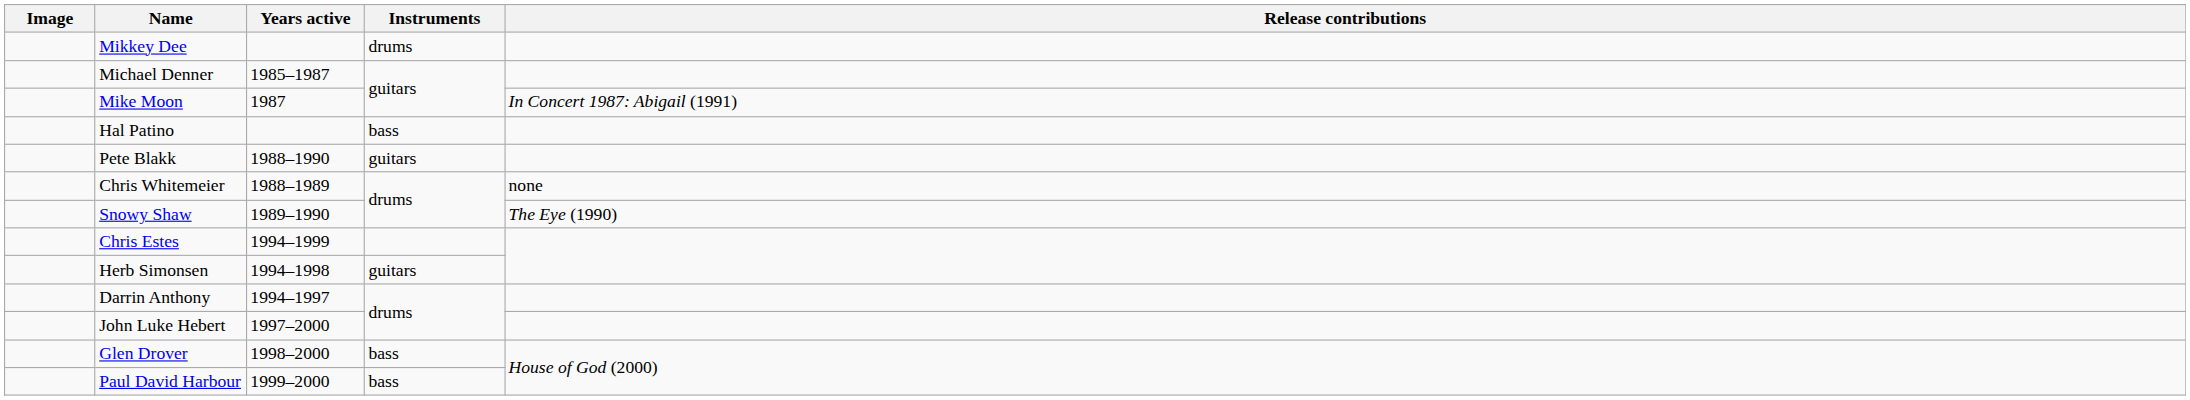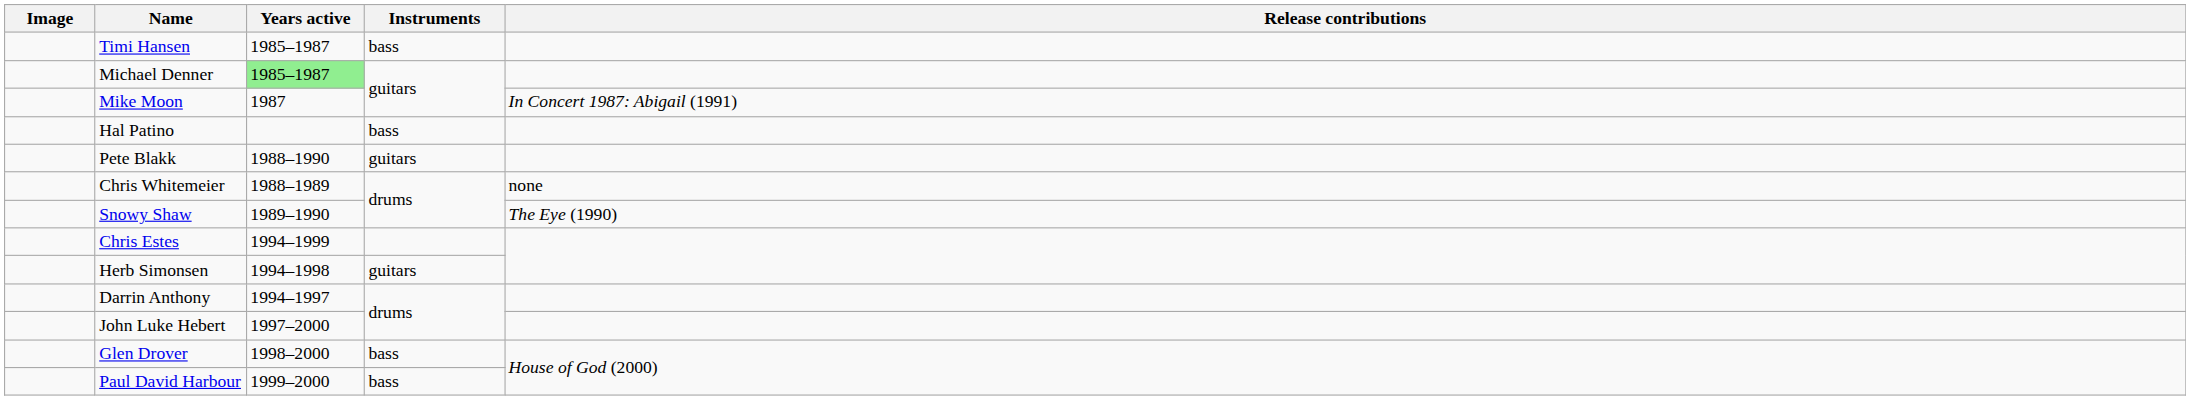- row: Mikkey Dee | drums
+ row: Timi Hansen | 1985–1987 | bass
Michael Denner | Years active: no background -> lightgreen background
